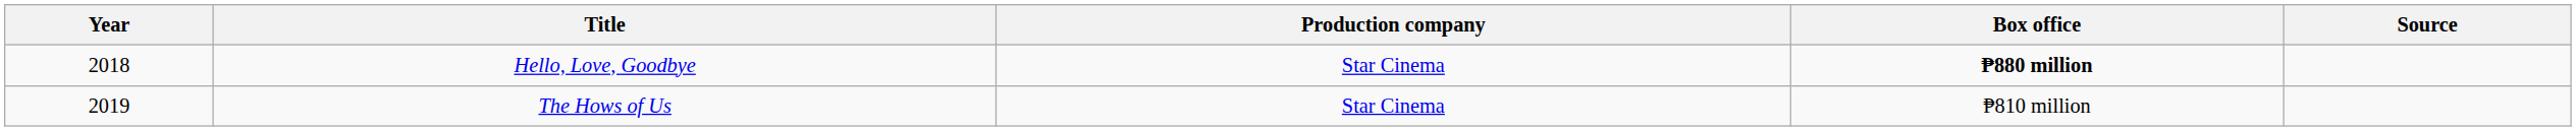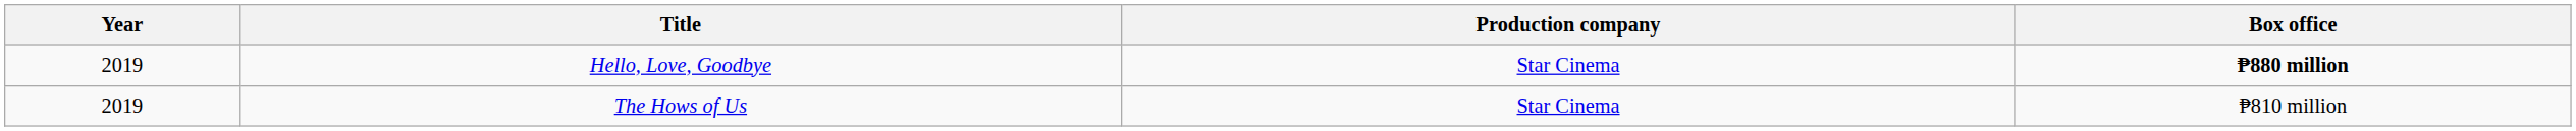- column: Source
Hello, Love, Goodbye | Year: 2018 -> 2019
